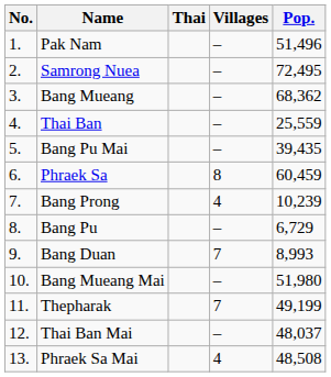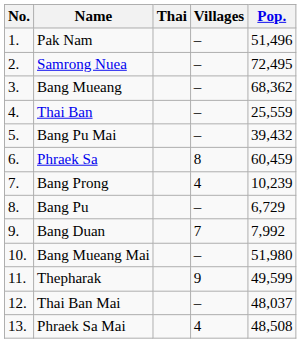Bang Pu Mai | Pop.: 39,435 -> 39,432
Bang Duan | Pop.: 8,993 -> 7,992
Thepharak | Villages: 7 -> 9
Thepharak | Pop.: 49,199 -> 49,599
